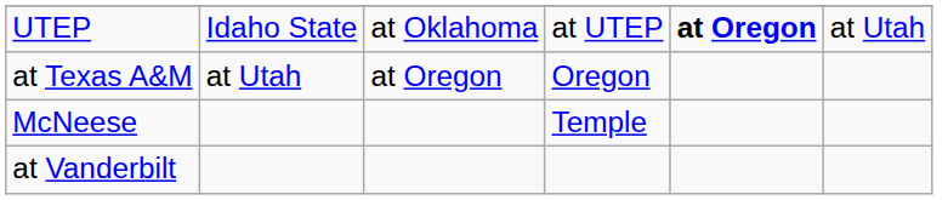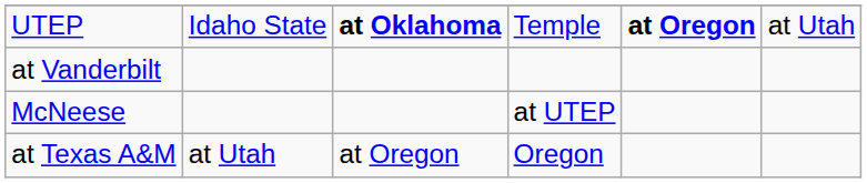UTEP | column 3: normal -> bold
UTEP | column 4: at UTEP -> Temple
rows swapped: at Texas A&M <-> at Vanderbilt
McNeese | column 4: Temple -> at UTEP
